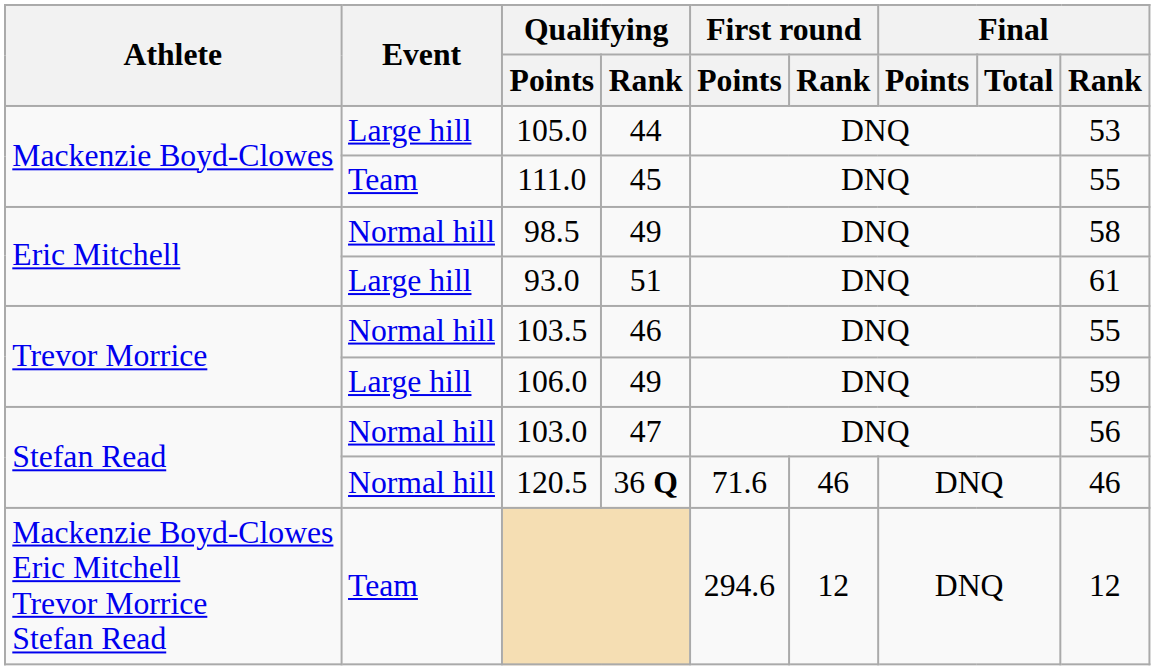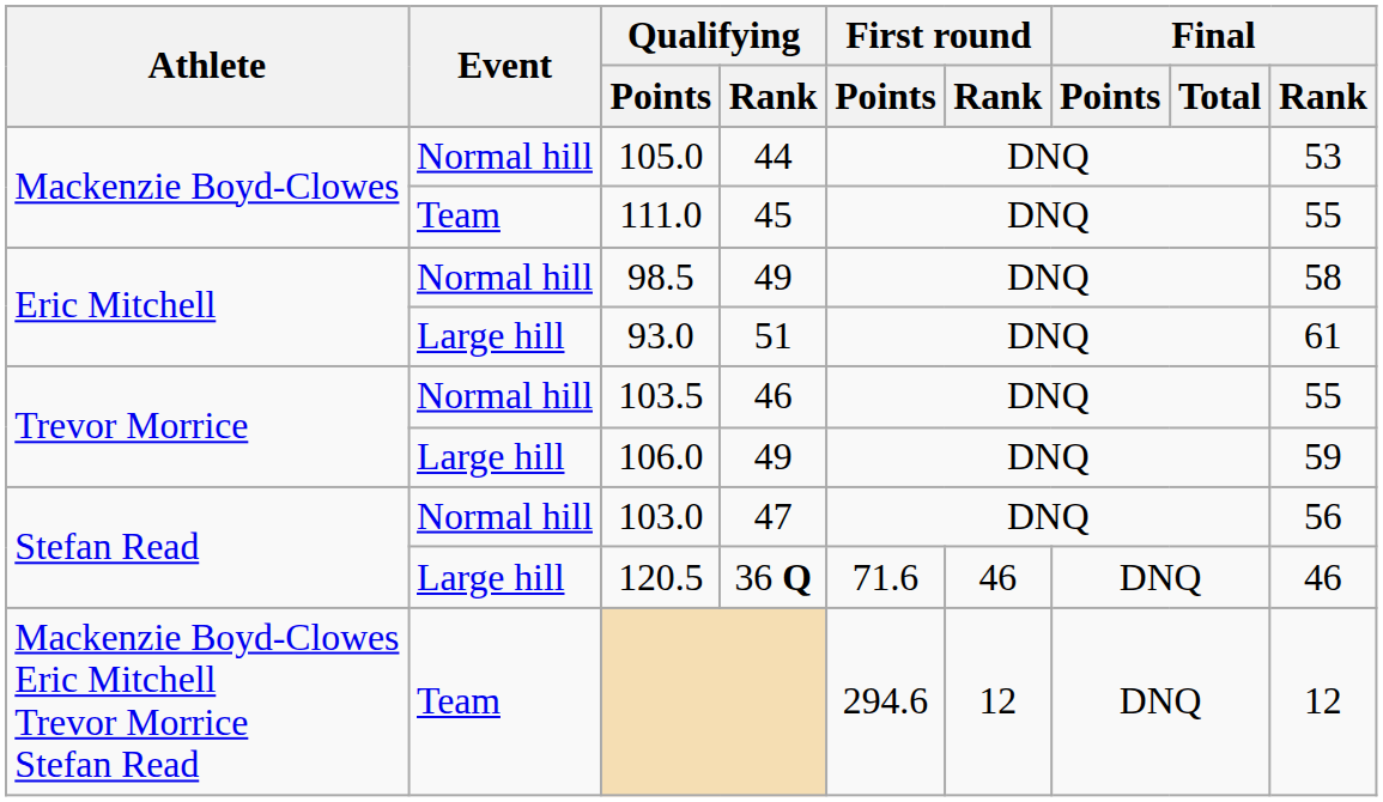105.0 | Event: Large hill -> Normal hill
120.5 | Event: Normal hill -> Large hill
